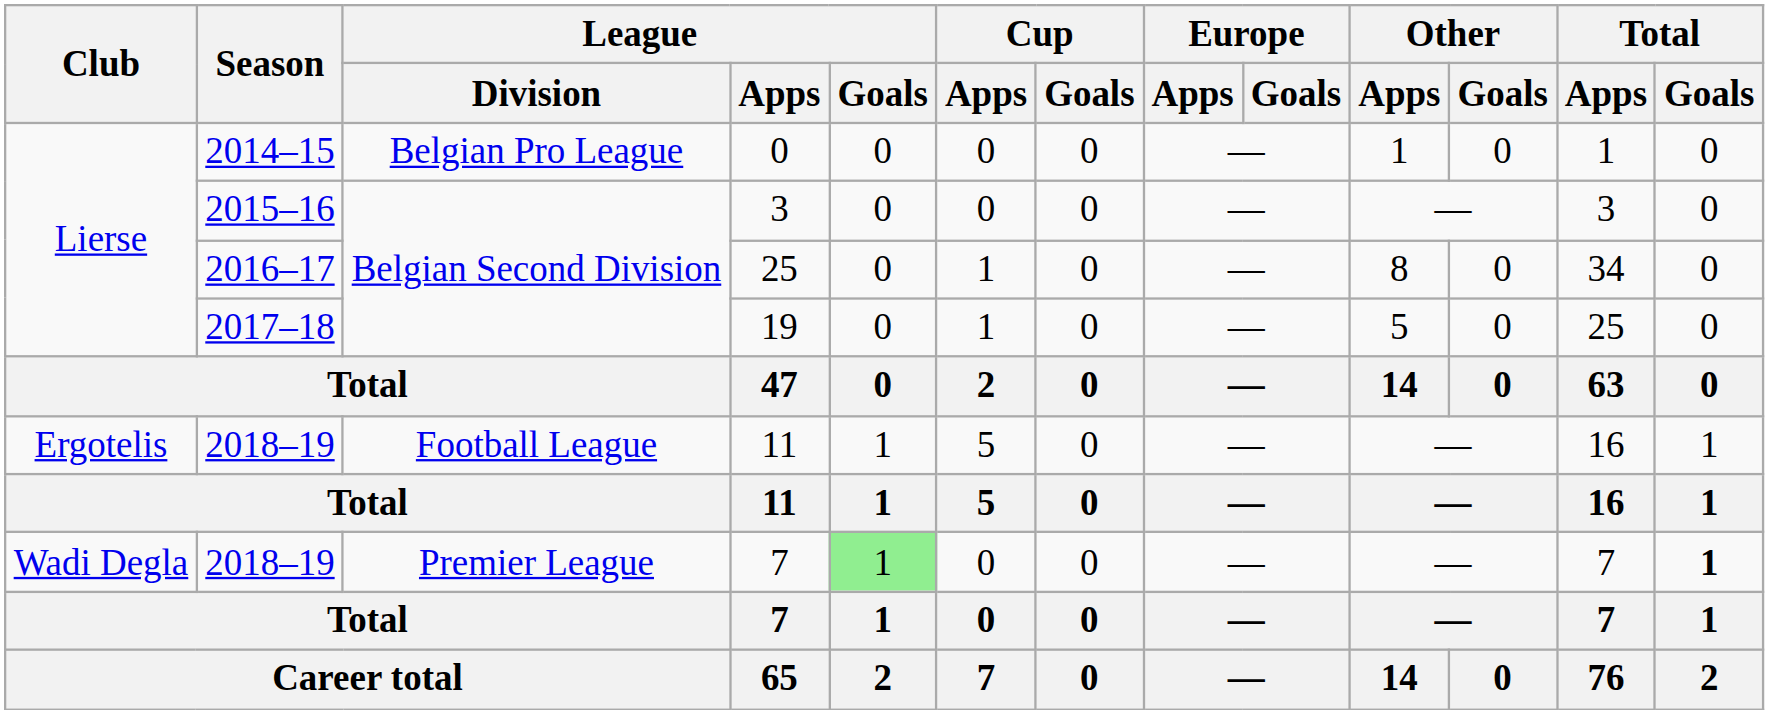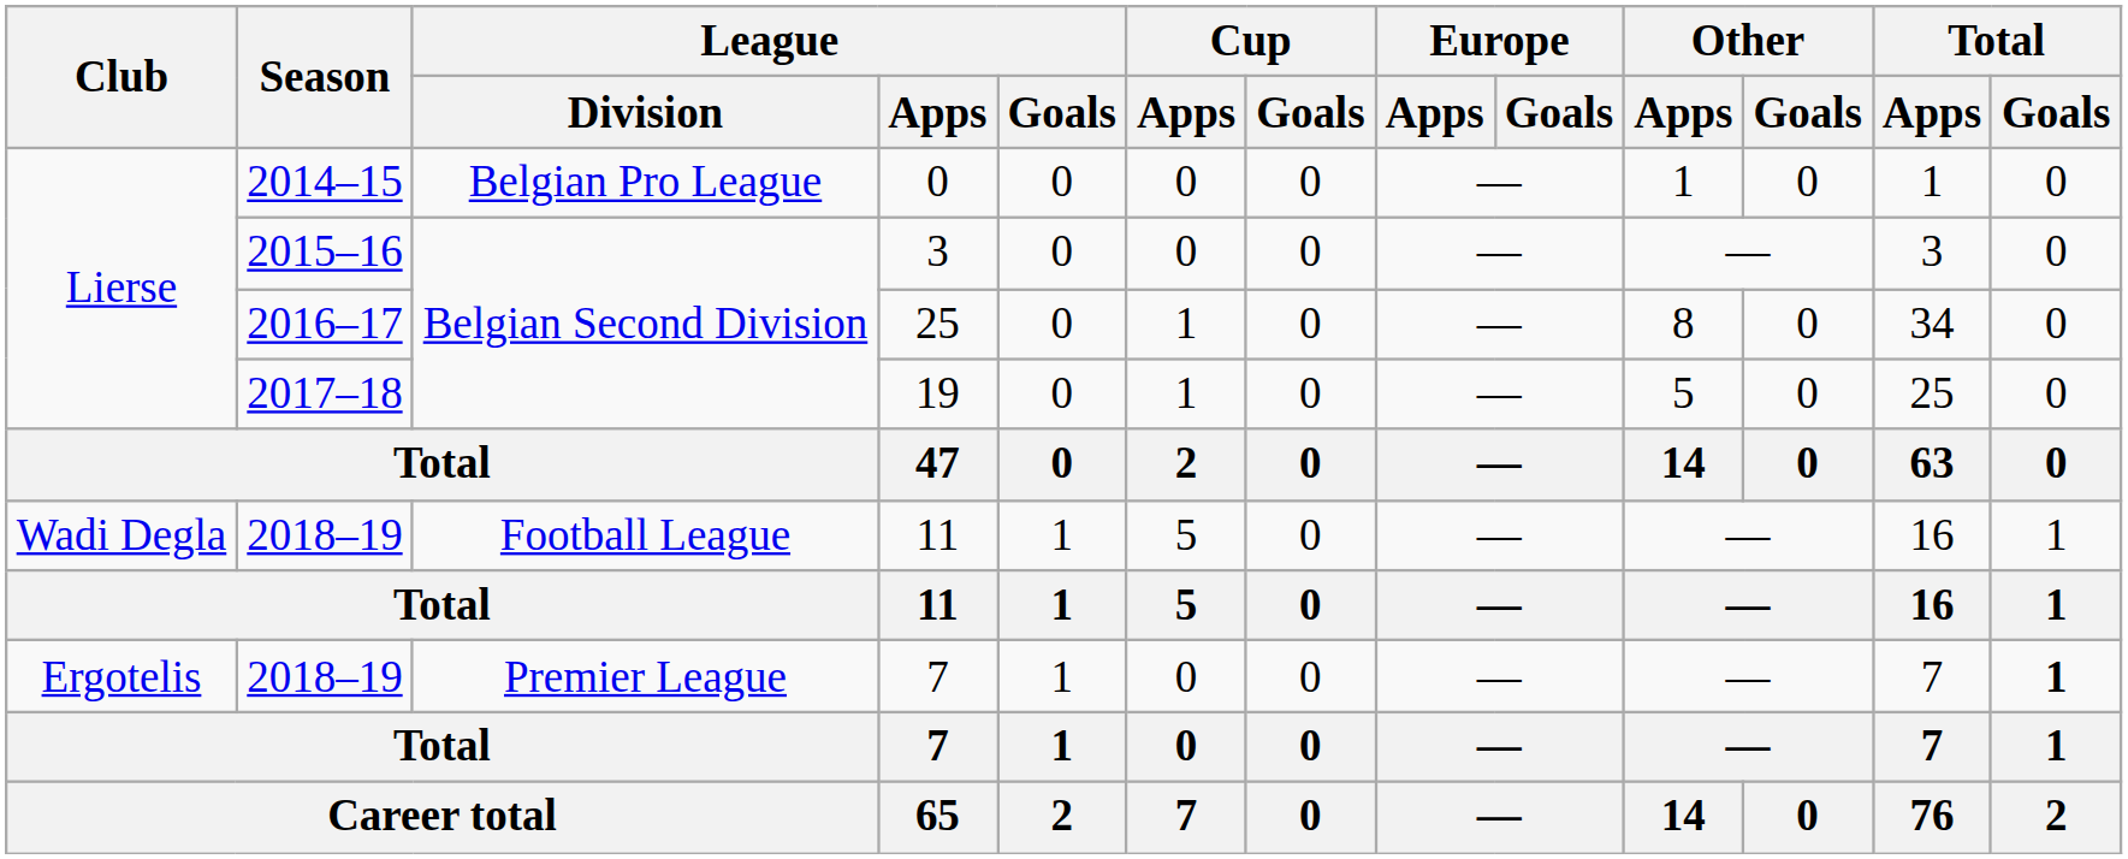2018–19 / 11 | Club: Ergotelis -> Wadi Degla
2018–19 / 7 | Club: Wadi Degla -> Ergotelis
2018–19 / 7 | League / Goals: lightgreen background -> no background
